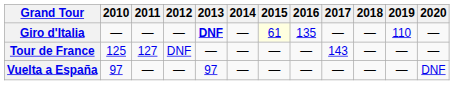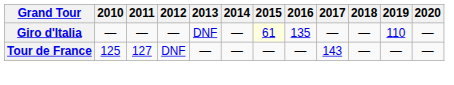Giro d'Italia | 2013: bold -> normal
- row: Vuelta a España | 97 | — | — | 97 | — | — | — | — | — | — | DNF
